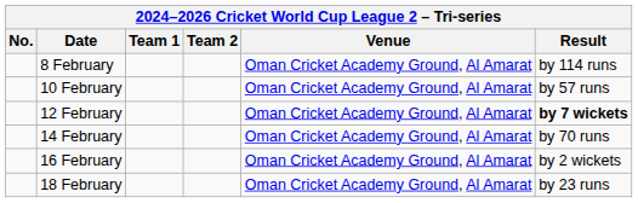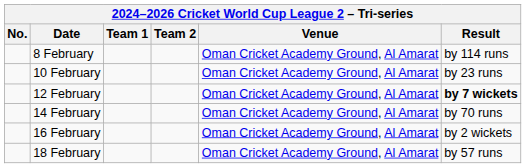10 February | Result: by 57 runs -> by 23 runs
18 February | Result: by 23 runs -> by 57 runs
